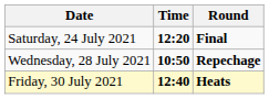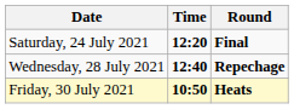Wednesday, 28 July 2021 | Time: 10:50 -> 12:40
Friday, 30 July 2021 | Time: 12:40 -> 10:50
